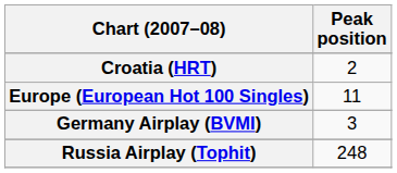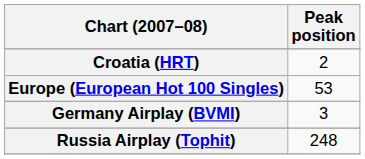Europe (European Hot 100 Singles) | Peak position: 11 -> 53
